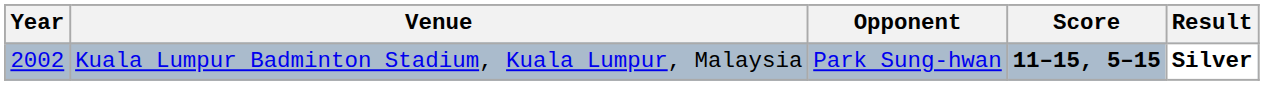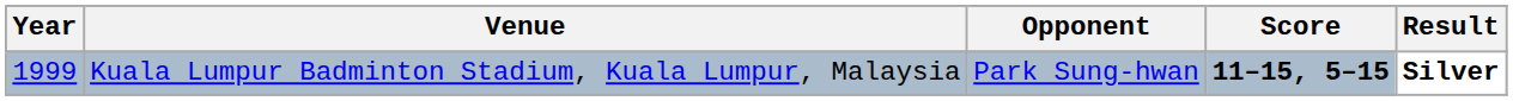Kuala Lumpur Badminton Stadium, Kuala Lumpur, Malaysia | Year: 2002 -> 1999
